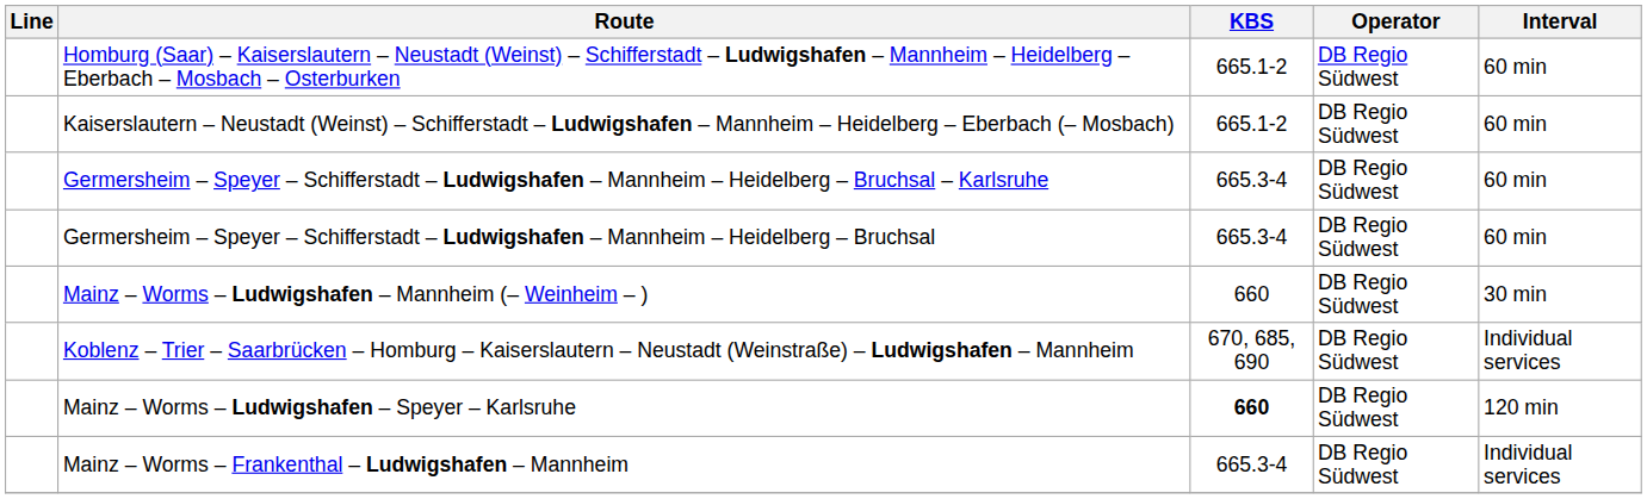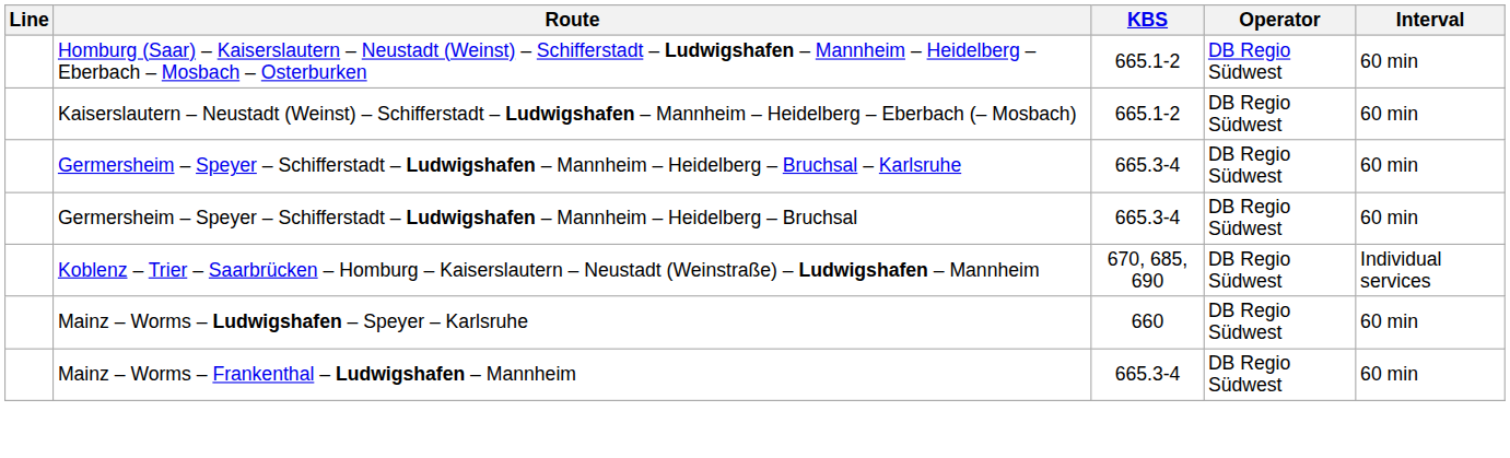- row: Mainz – Worms – Ludwigshafen – Mannheim (– Weinheim – ) | 660 | DB Regio Südwest | 30 min
Mainz – Worms – Ludwigshafen – Speyer – Karlsruhe | KBS: bold -> normal
Mainz – Worms – Ludwigshafen – Speyer – Karlsruhe | Interval: 120 min -> 60 min
Mainz – Worms – Frankenthal – Ludwigshafen – Mannheim | Interval: Individual services -> 60 min
